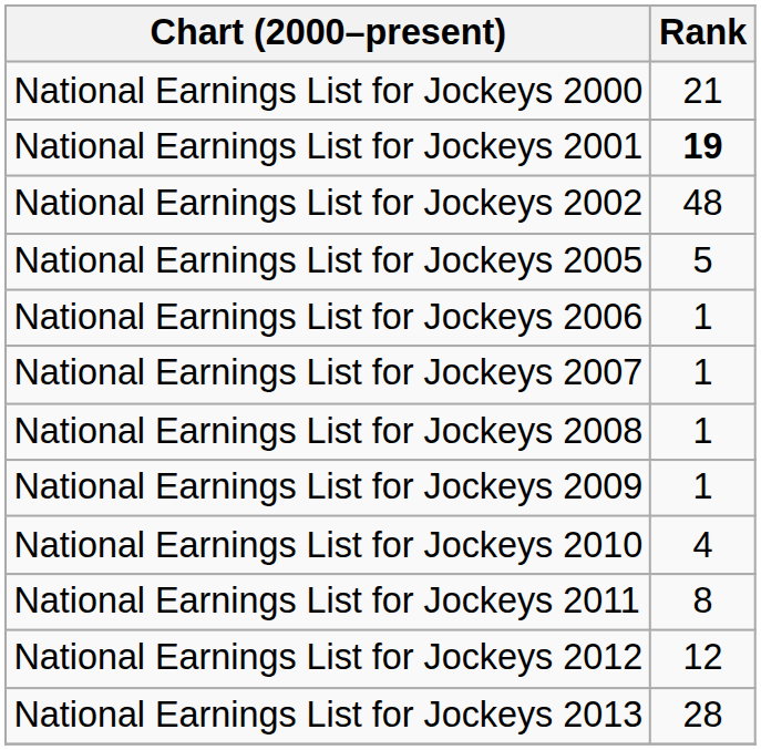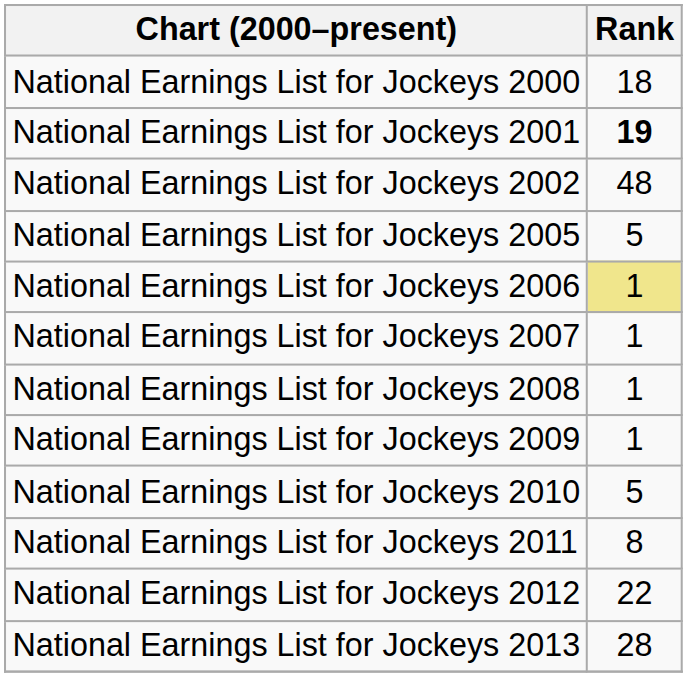National Earnings List for Jockeys 2000 | Rank: 21 -> 18
National Earnings List for Jockeys 2006 | Rank: no background -> khaki background
National Earnings List for Jockeys 2010 | Rank: 4 -> 5
National Earnings List for Jockeys 2012 | Rank: 12 -> 22
